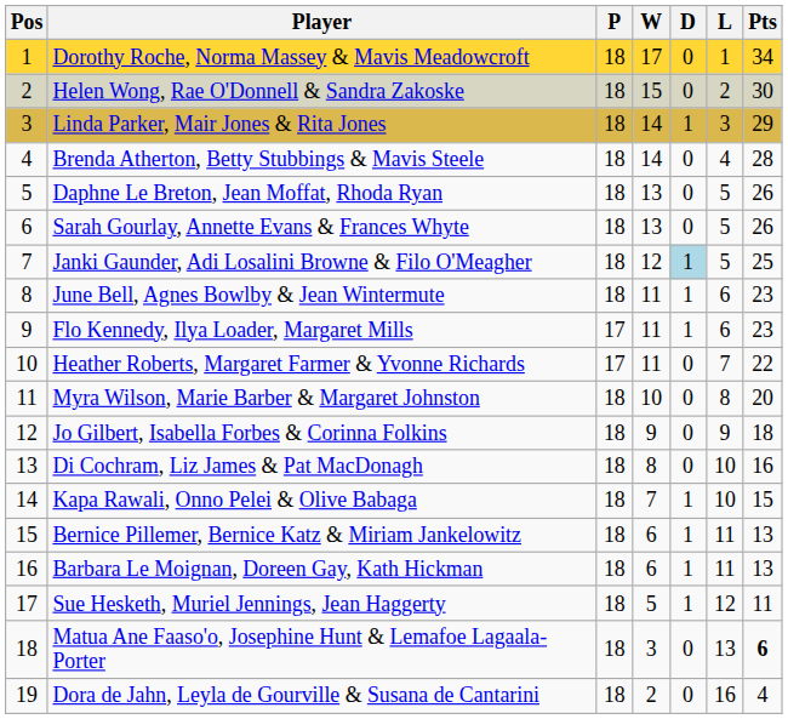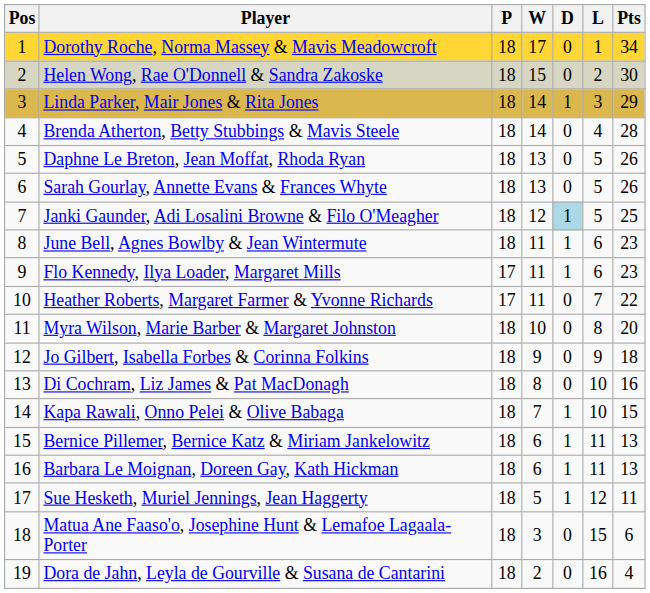Matua Ane Faaso'o, Josephine Hunt & Lemafoe Lagaala-Porter | L: 13 -> 15
Matua Ane Faaso'o, Josephine Hunt & Lemafoe Lagaala-Porter | Pts: bold -> normal
